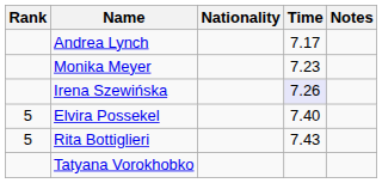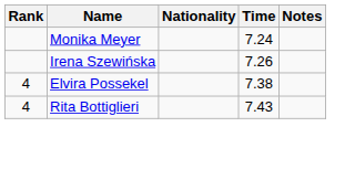- row: Andrea Lynch | 7.17
Monika Meyer | Time: 7.23 -> 7.24
Irena Szewińska | Time: lavender background -> no background
Elvira Possekel | Rank: 5 -> 4
Elvira Possekel | Time: 7.40 -> 7.38
Rita Bottiglieri | Rank: 5 -> 4
- row: Tatyana Vorokhobko
